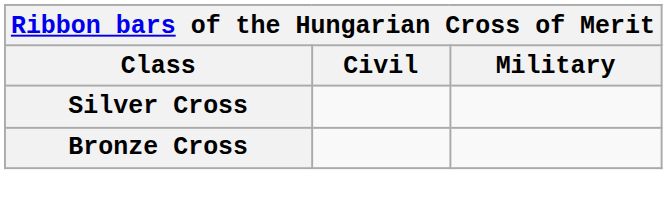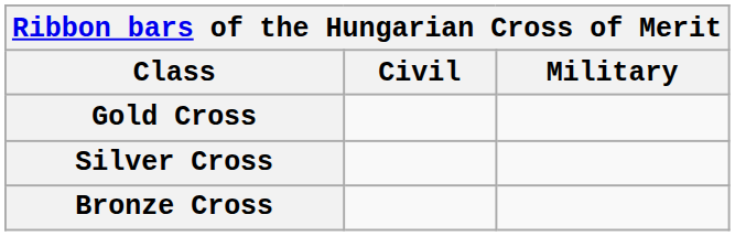+ row: Gold Cross
